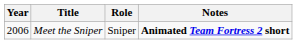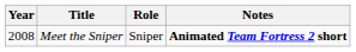Meet the Sniper | Year: 2006 -> 2008
